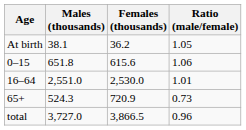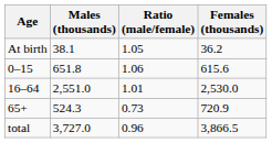columns swapped: Females (thousands) <-> Ratio (male/female)
